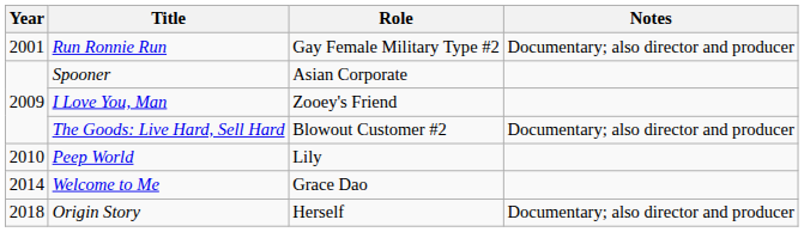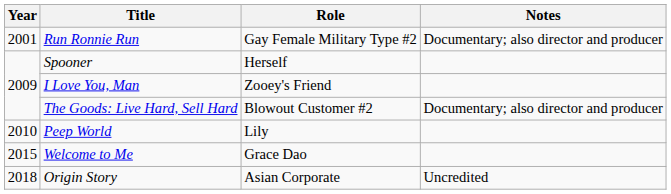Spooner | Role: Asian Corporate -> Herself
Welcome to Me | Year: 2014 -> 2015
Origin Story | Role: Herself -> Asian Corporate
Origin Story | Notes: Documentary; also director and producer -> Uncredited
